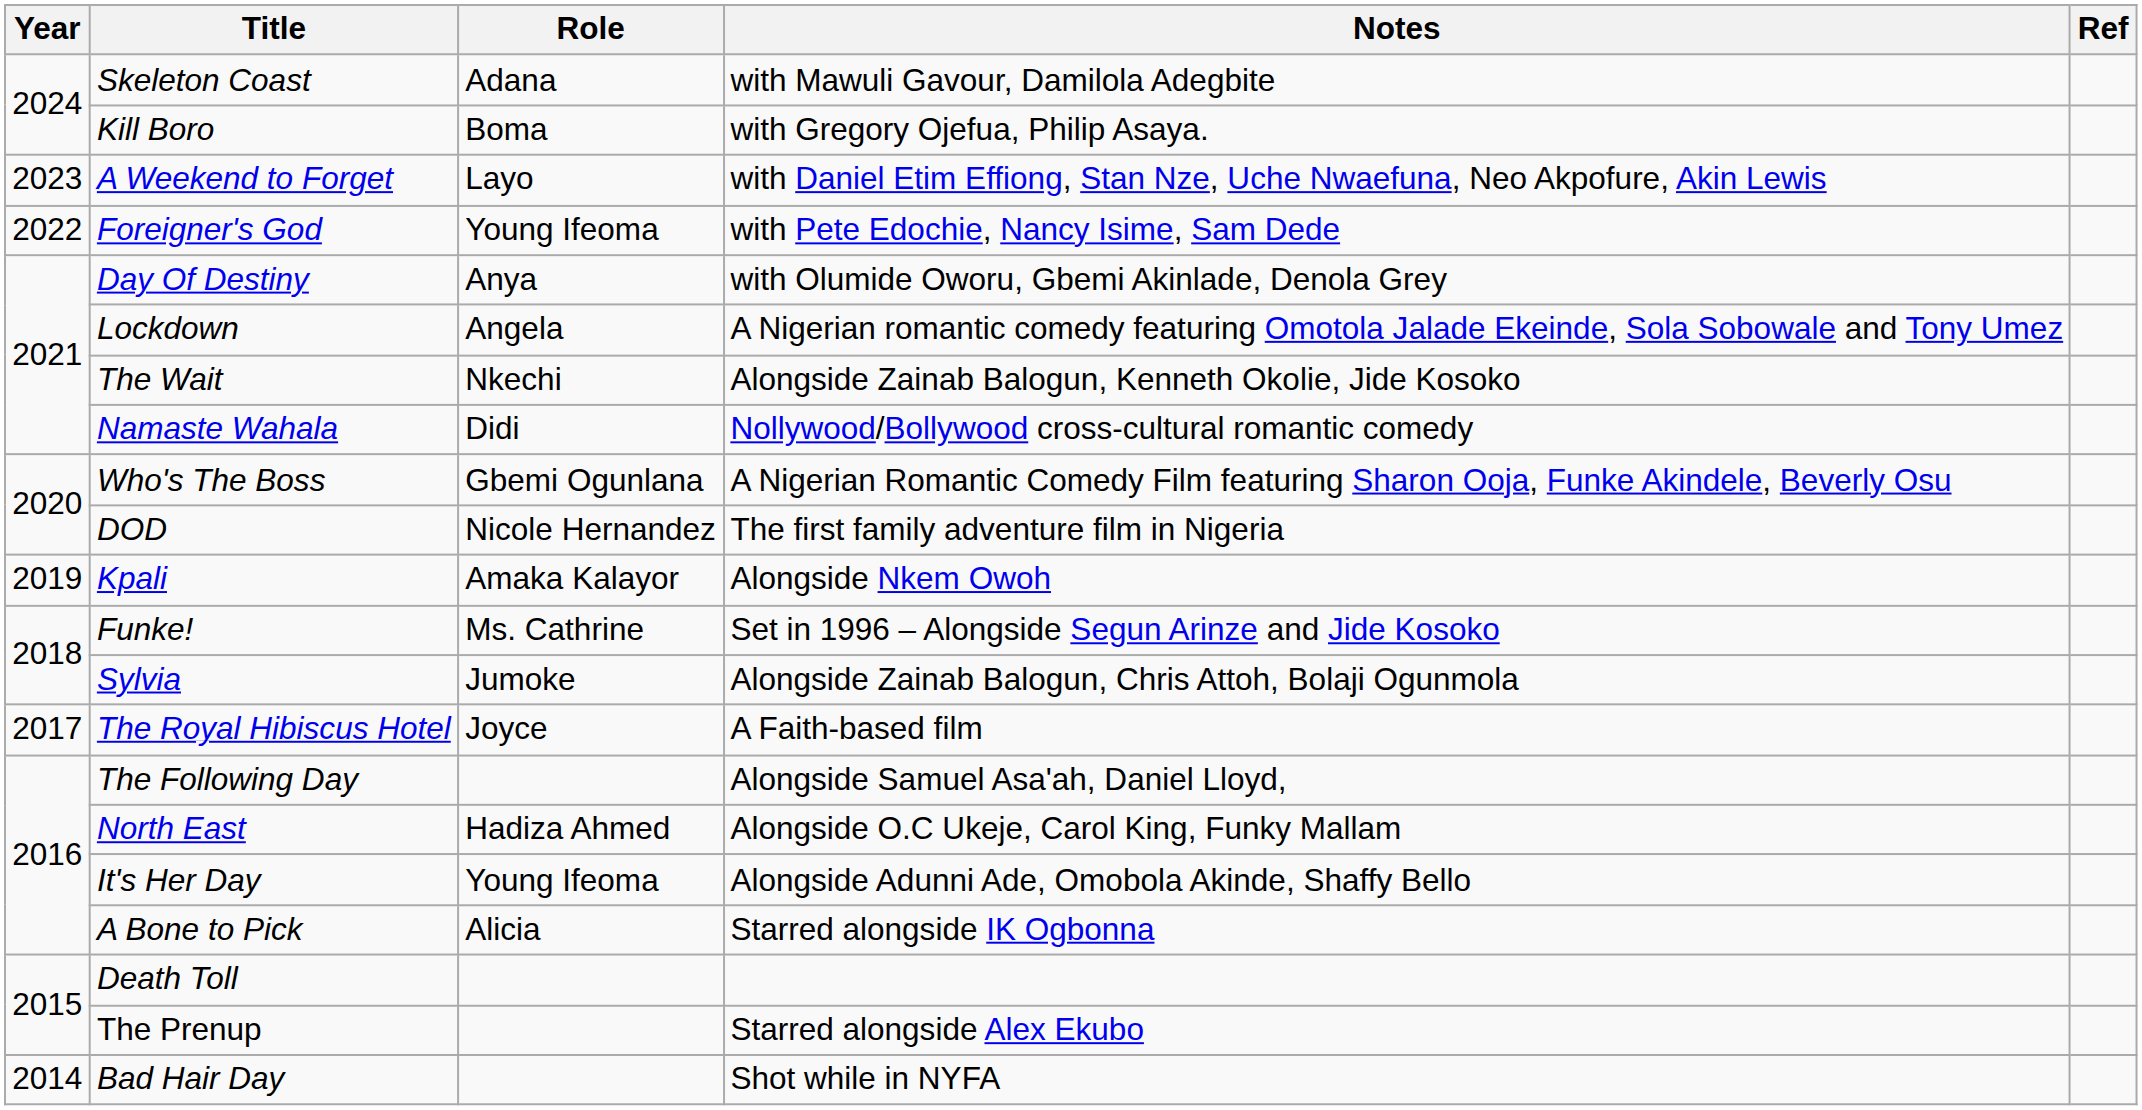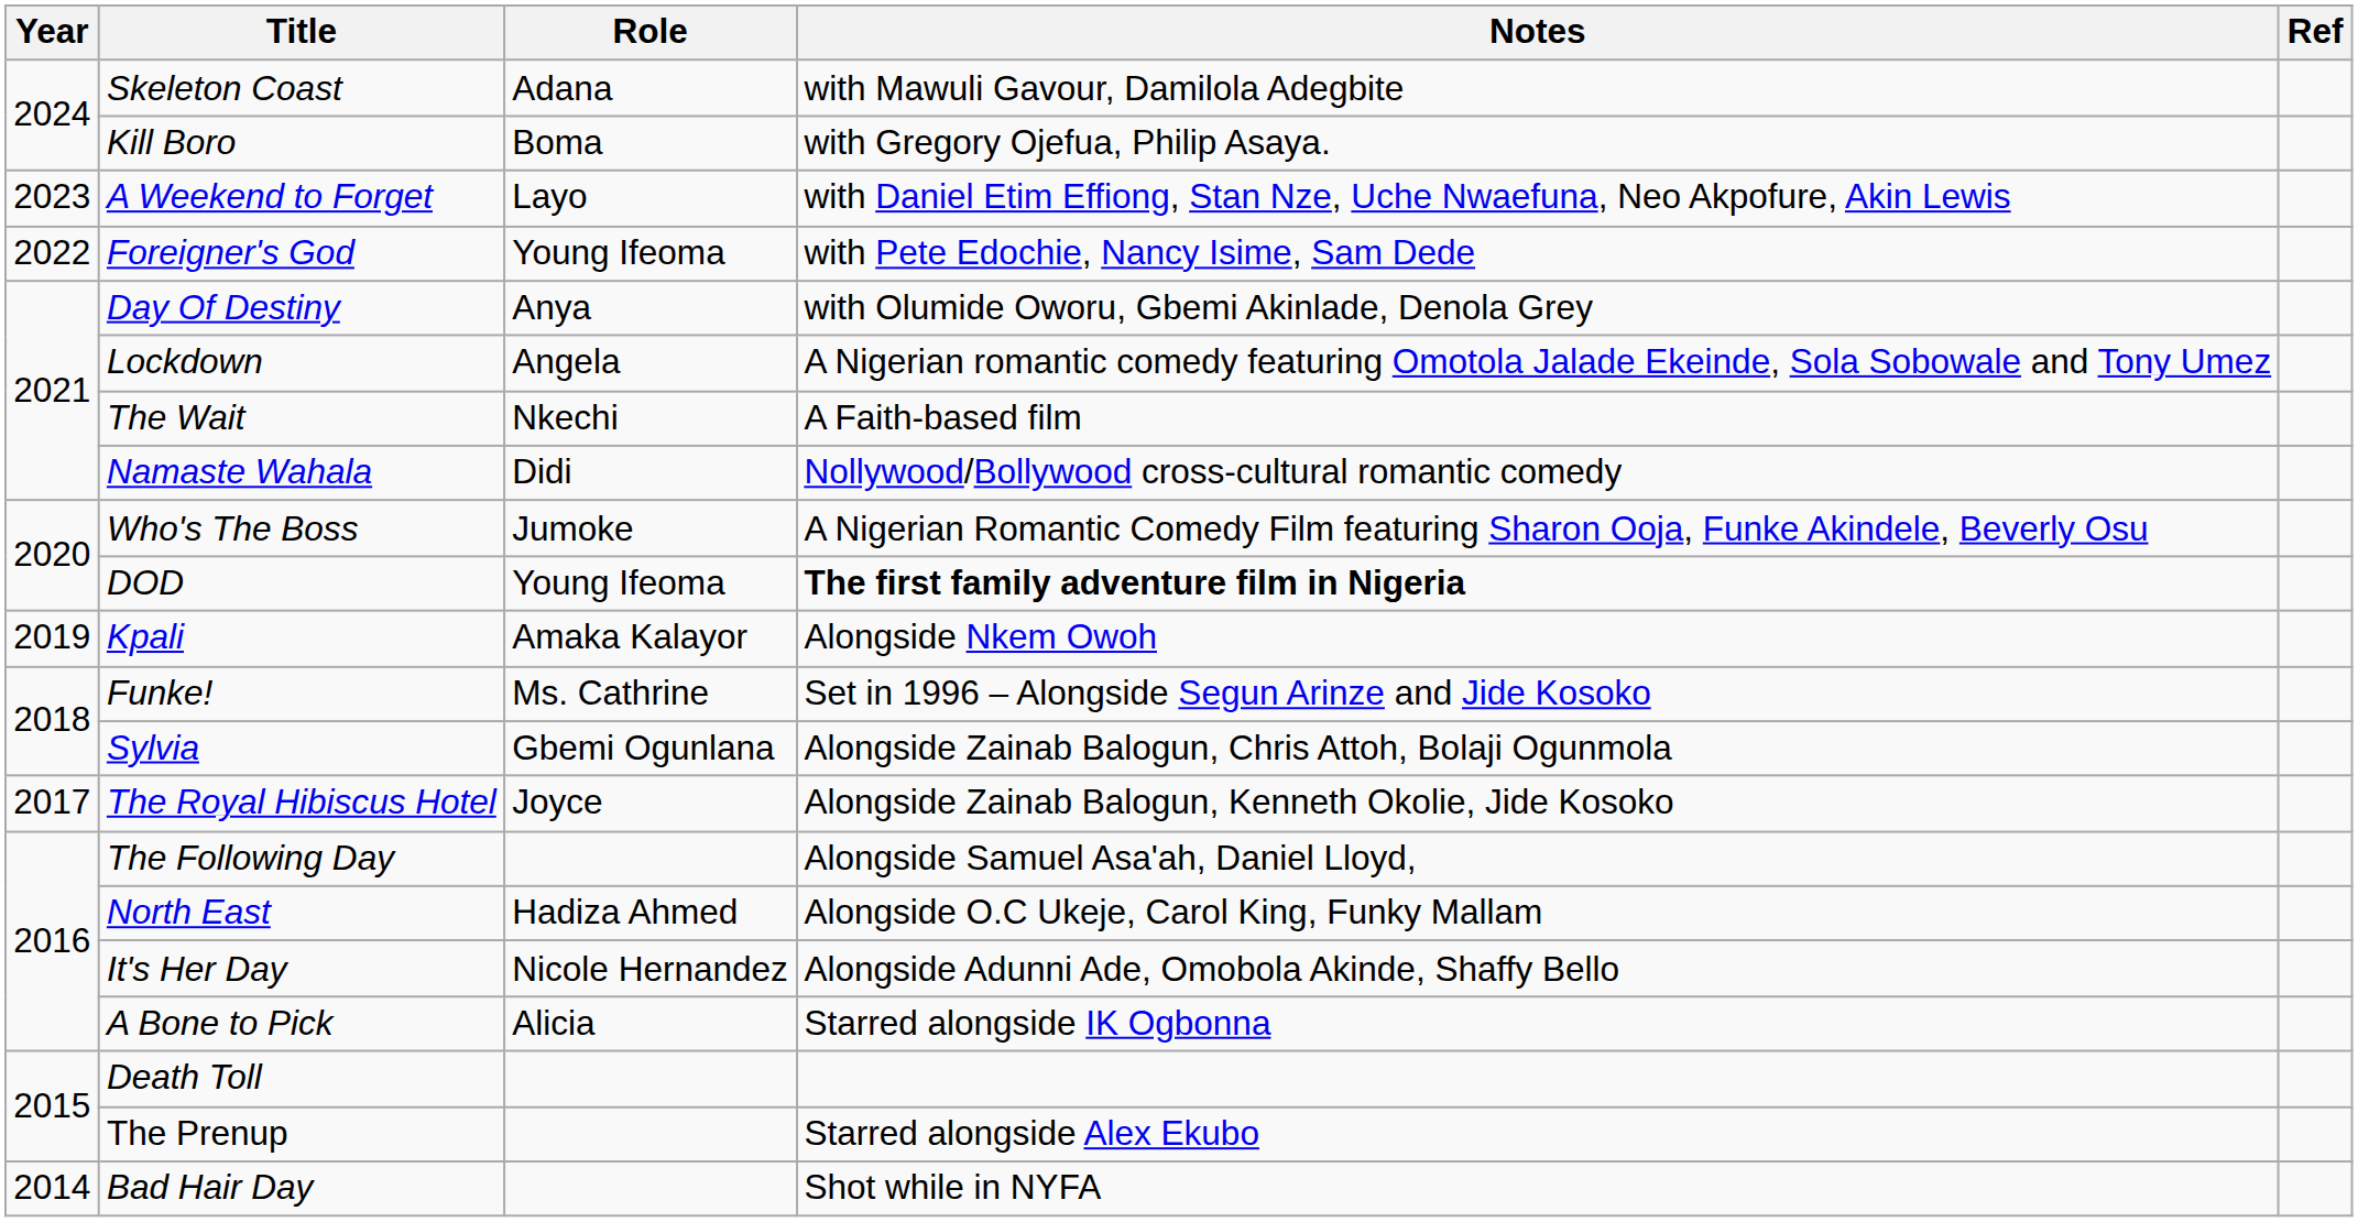The Wait | Notes: Alongside Zainab Balogun, Kenneth Okolie, Jide Kosoko -> A Faith-based film
Who's The Boss | Role: Gbemi Ogunlana -> Jumoke
DOD | Role: Nicole Hernandez -> Young Ifeoma
DOD | Notes: normal -> bold
Sylvia | Role: Jumoke -> Gbemi Ogunlana
The Royal Hibiscus Hotel | Notes: A Faith-based film -> Alongside Zainab Balogun, Kenneth Okolie, Jide Kosoko
It's Her Day | Role: Young Ifeoma -> Nicole Hernandez
